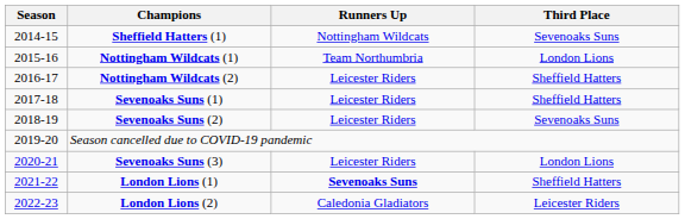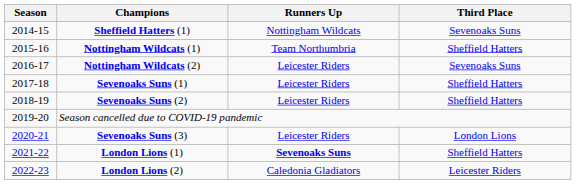Nottingham Wildcats (1) | Third Place: London Lions -> Sheffield Hatters
Nottingham Wildcats (2) | Third Place: Sheffield Hatters -> Sevenoaks Suns
Sevenoaks Suns (2) | Third Place: Sevenoaks Suns -> Sheffield Hatters
